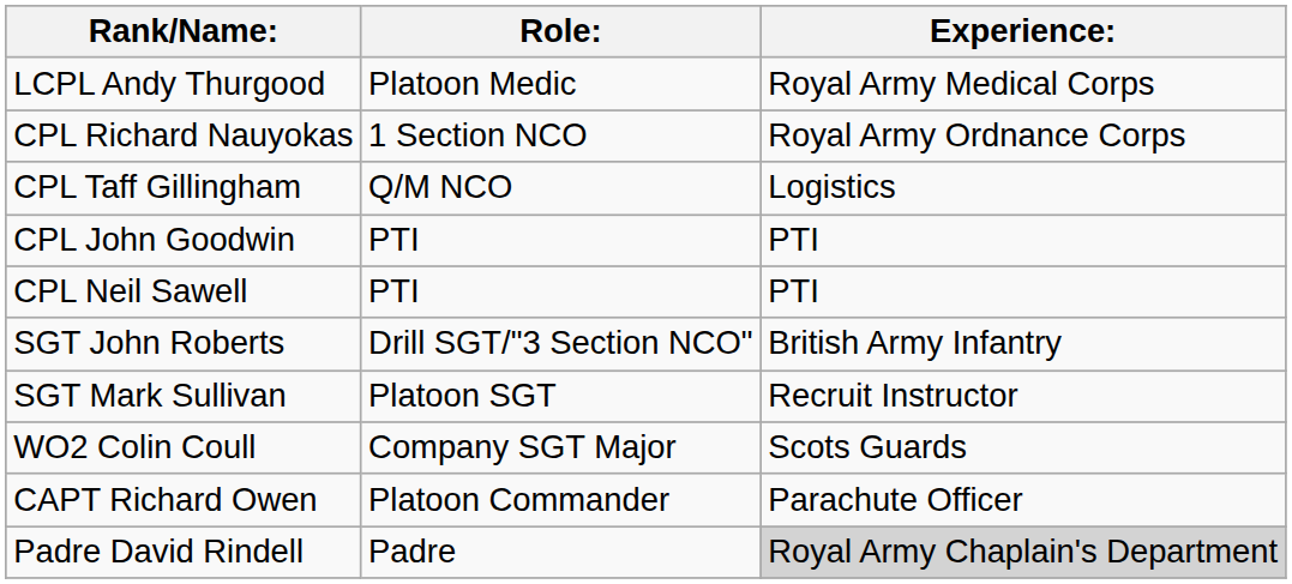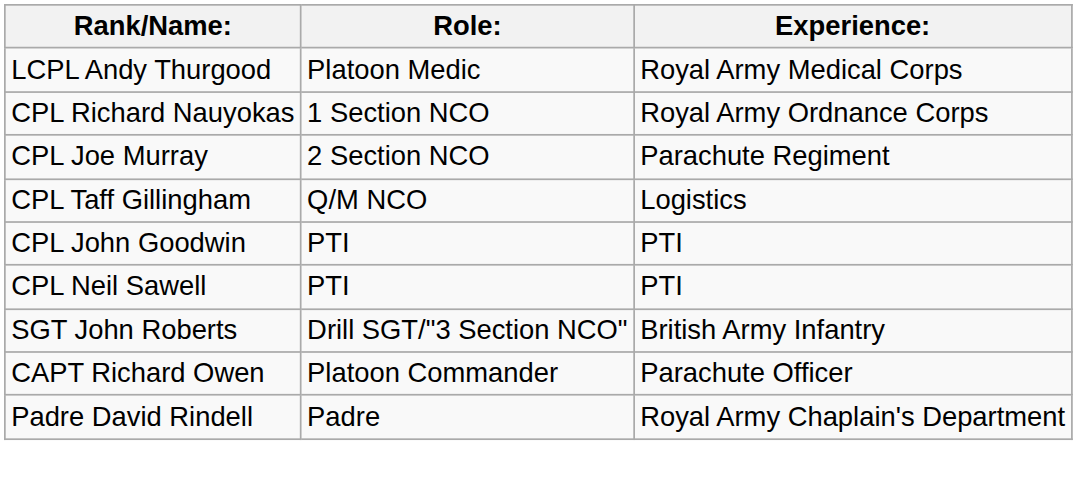+ row: CPL Joe Murray | 2 Section NCO | Parachute Regiment
- row: SGT Mark Sullivan | Platoon SGT | Recruit Instructor
- row: WO2 Colin Coull | Company SGT Major | Scots Guards
Padre David Rindell | Experience:: lightgrey background -> no background
